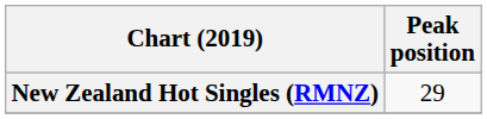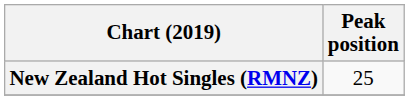New Zealand Hot Singles (RMNZ) | Peak position: 29 -> 25
